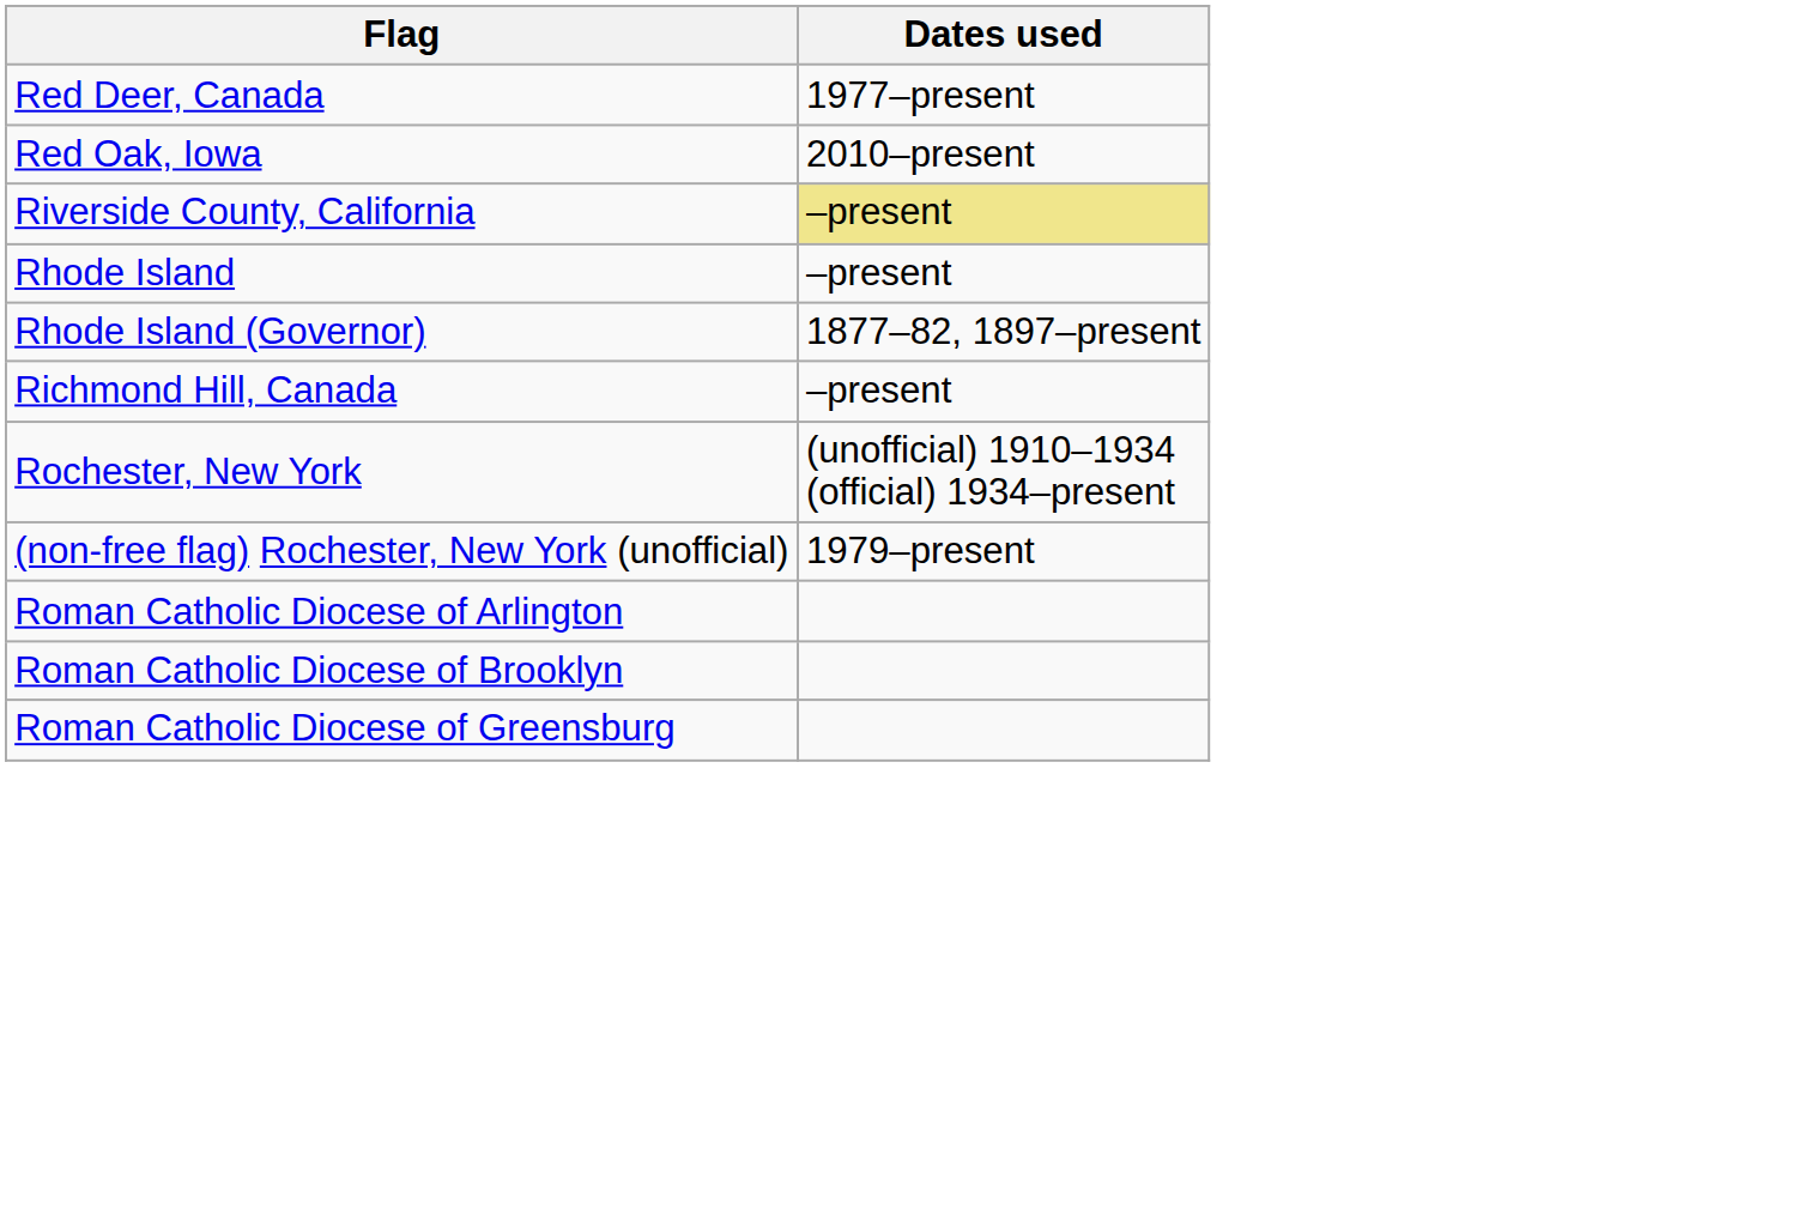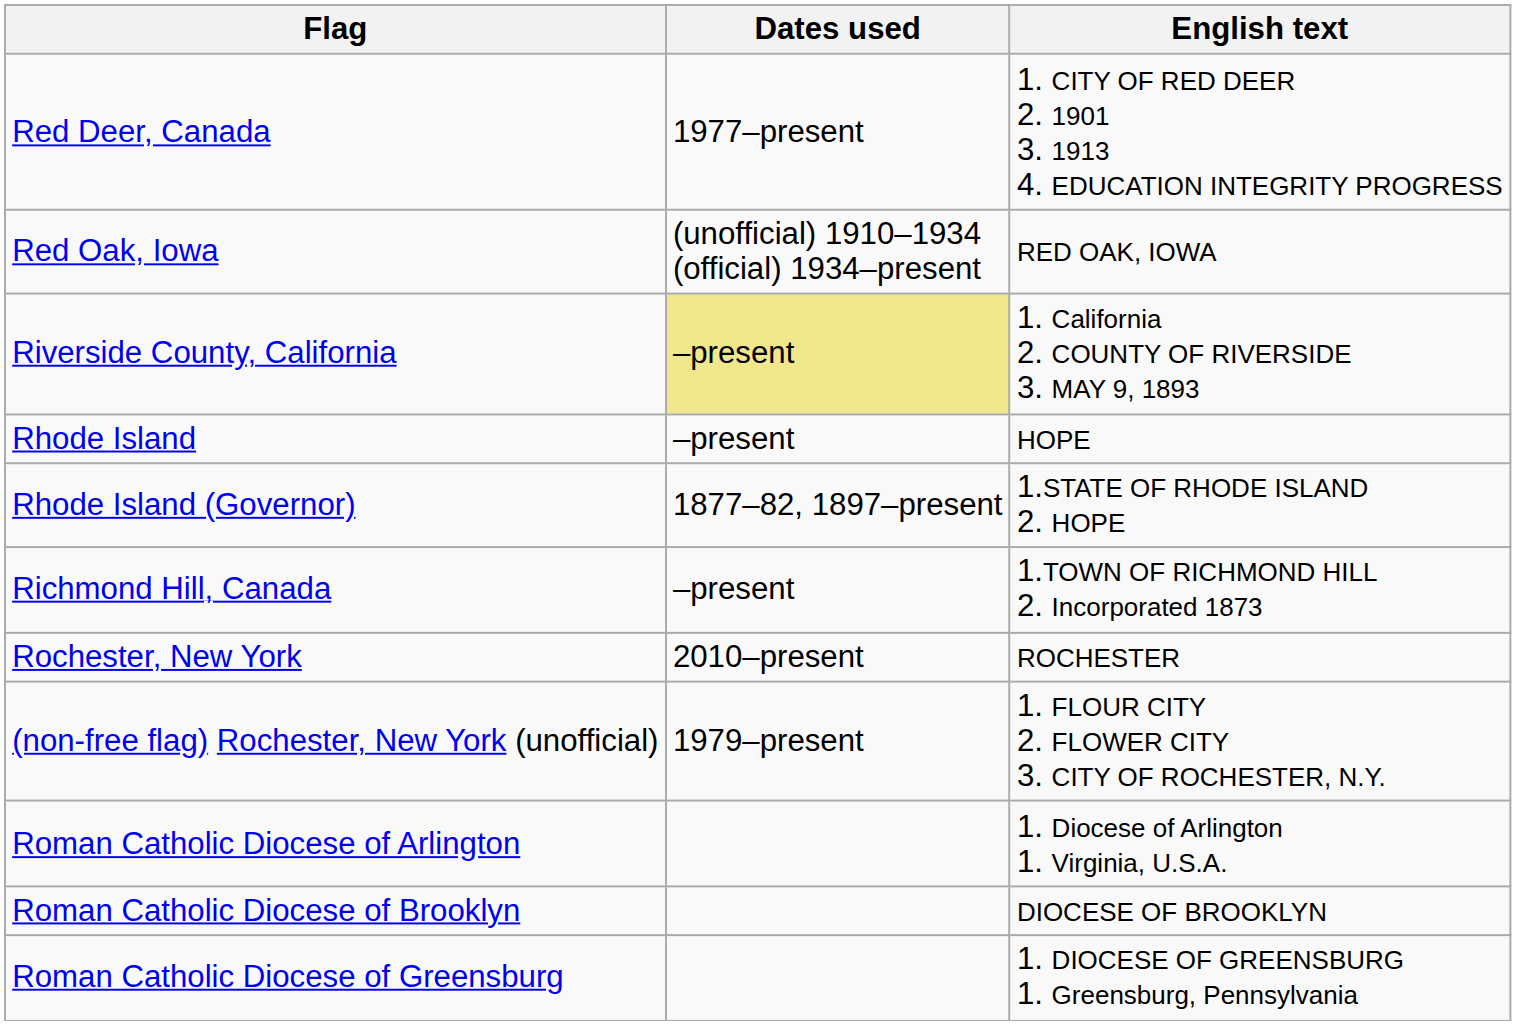+ column: English text | 1. CITY OF RED DEER 2. 1901 3. 1913 4. EDUCATION INTEGRITY PROGRESS | RED OAK, IOWA | 1. California 2. COUNTY OF RIVERSIDE 3. MAY 9, 1893 | HOPE | 1.STATE OF RHODE ISLAND 2. HOPE | 1.TOWN OF RICHMOND HILL 2. Incorporated 1873 | ROCHESTER | 1. FLOUR CITY 2. FLOWER CITY 3. CITY OF ROCHESTER, N.Y. | 1. Diocese of Arlington 1. Virginia, U.S.A. | DIOCESE OF BROOKLYN | 1. DIOCESE OF GREENSBURG 1. Greensburg, Pennsylvania
Red Oak, Iowa | Dates used: 2010–present -> (unofficial) 1910–1934 (official) 1934–present
Rochester, New York | Dates used: (unofficial) 1910–1934 (official) 1934–present -> 2010–present
